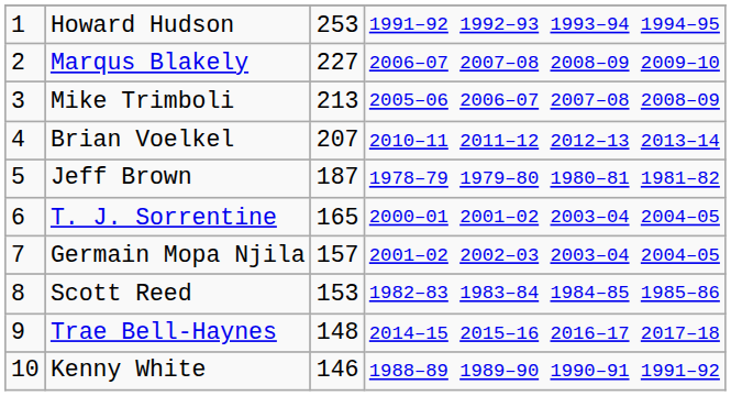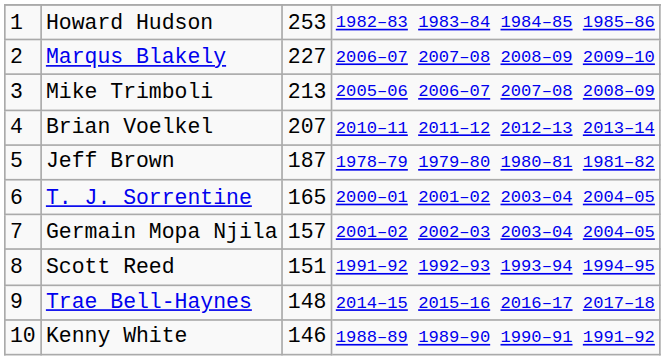Howard Hudson | column 4: 1991–92 1992–93 1993–94 1994–95 -> 1982–83 1983–84 1984–85 1985–86
Scott Reed | column 3: 153 -> 151
Scott Reed | column 4: 1982–83 1983–84 1984–85 1985–86 -> 1991–92 1992–93 1993–94 1994–95
